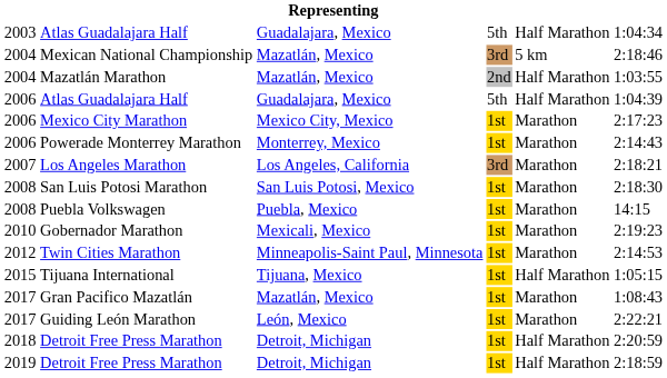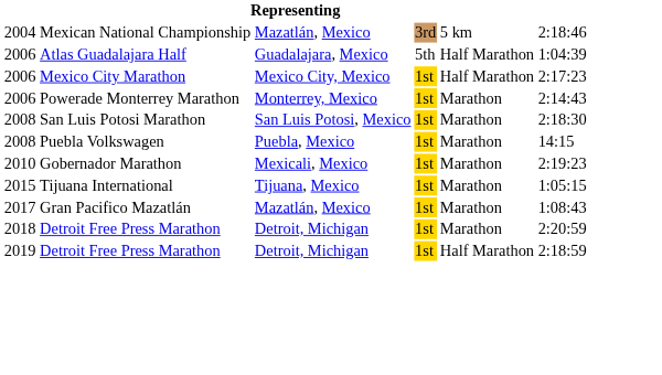- row: 2003 | Atlas Guadalajara Half | Guadalajara, Mexico | 5th | Half Marathon | 1:04:34
- row: 2004 | Mazatlán Marathon | Mazatlán, Mexico | 2nd | Half Marathon | 1:03:55
Mexico City Marathon | column 5: Marathon -> Half Marathon
- row: 2007 | Los Angeles Marathon | Los Angeles, California | 3rd | Marathon | 2:18:21
- row: 2012 | Twin Cities Marathon | Minneapolis-Saint Paul, Minnesota | 1st | Marathon | 2:14:53
Tijuana International | column 5: Half Marathon -> Marathon
- row: 2017 | Guiding León Marathon | León, Mexico | 1st | Marathon | 2:22:21
2018 / Detroit Free Press Marathon | column 5: Half Marathon -> Marathon
